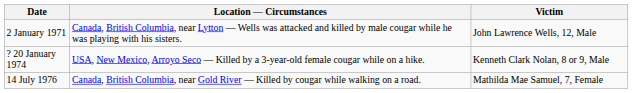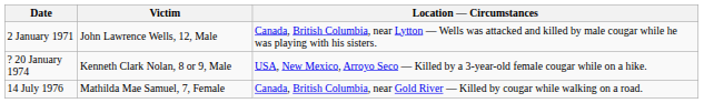columns swapped: Victim <-> Location — Circumstances
